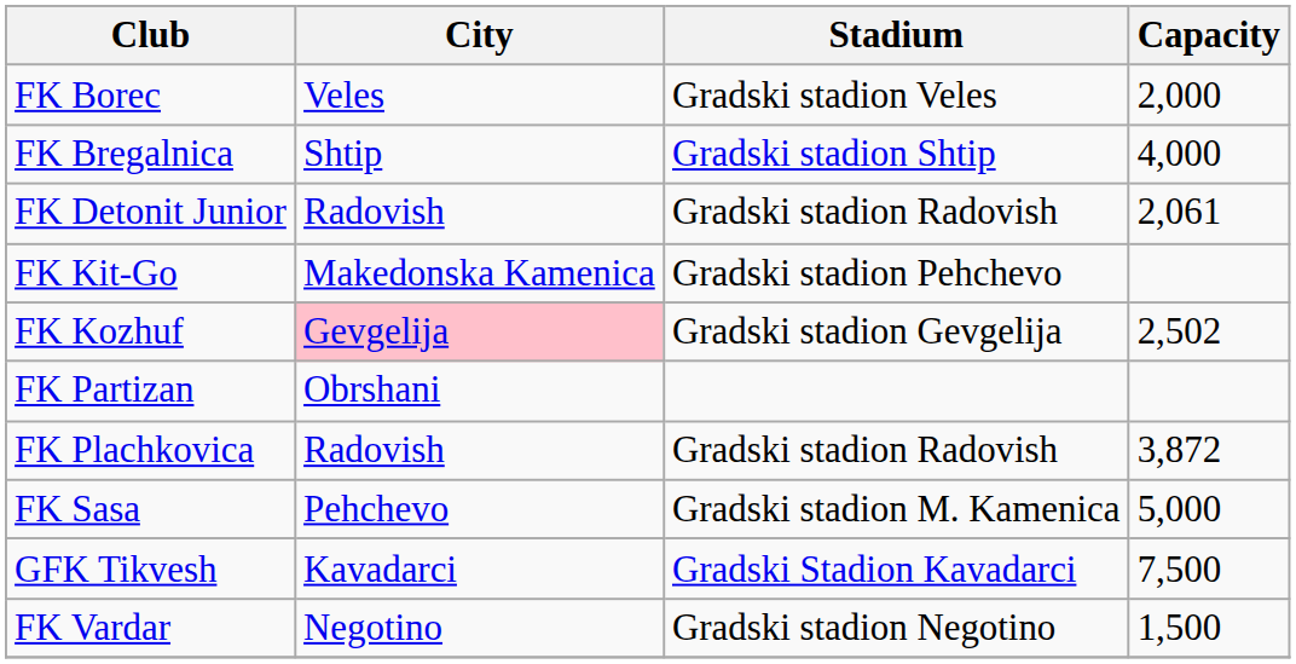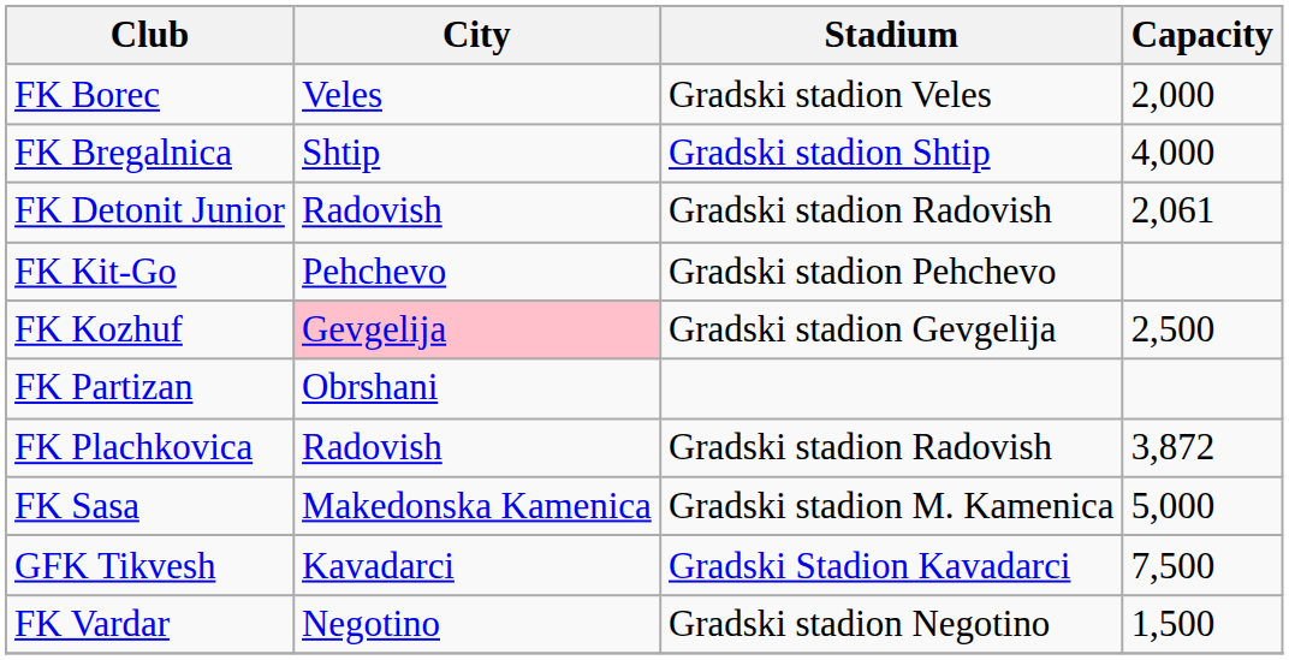FK Kit-Go | City: Makedonska Kamenica -> Pehchevo
FK Kozhuf | Capacity: 2,502 -> 2,500
FK Sasa | City: Pehchevo -> Makedonska Kamenica
